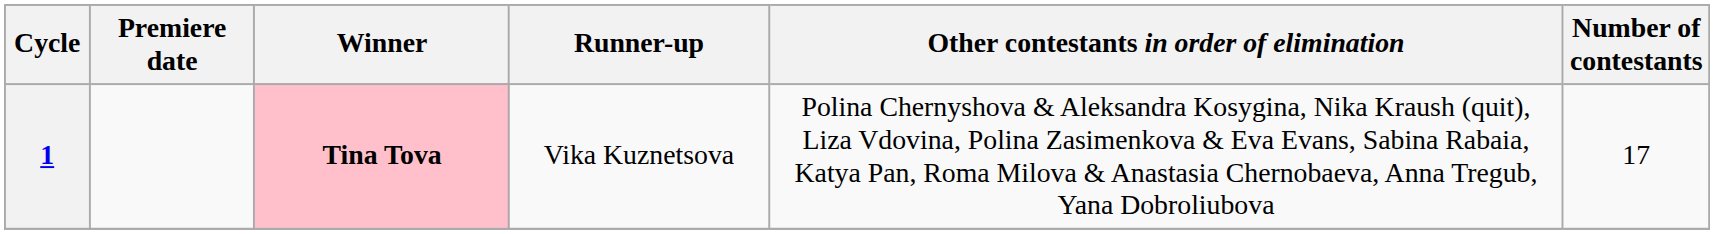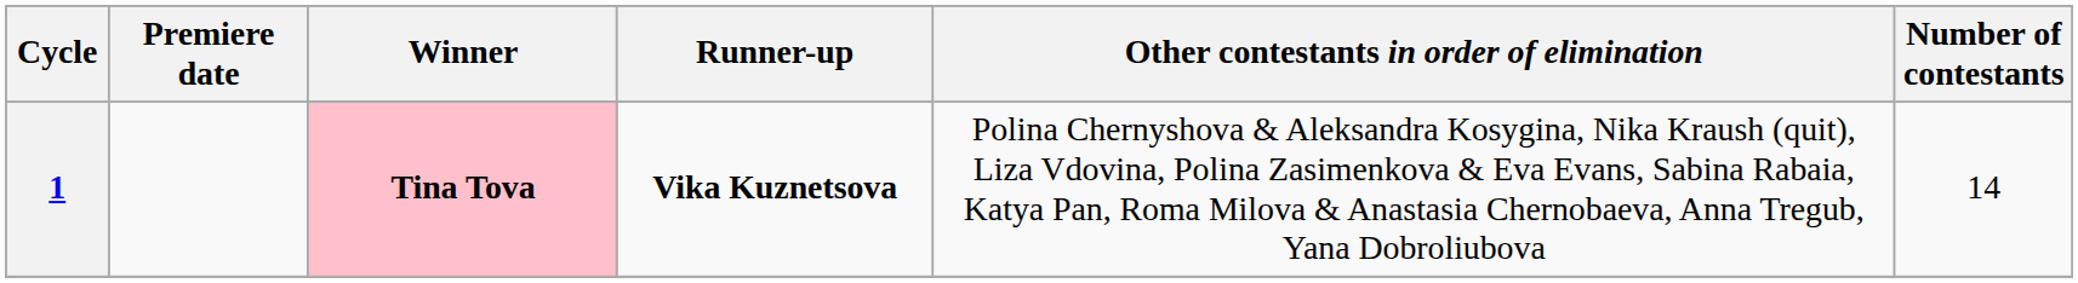1 | Runner-up: normal -> bold
1 | Number of contestants: 17 -> 14
